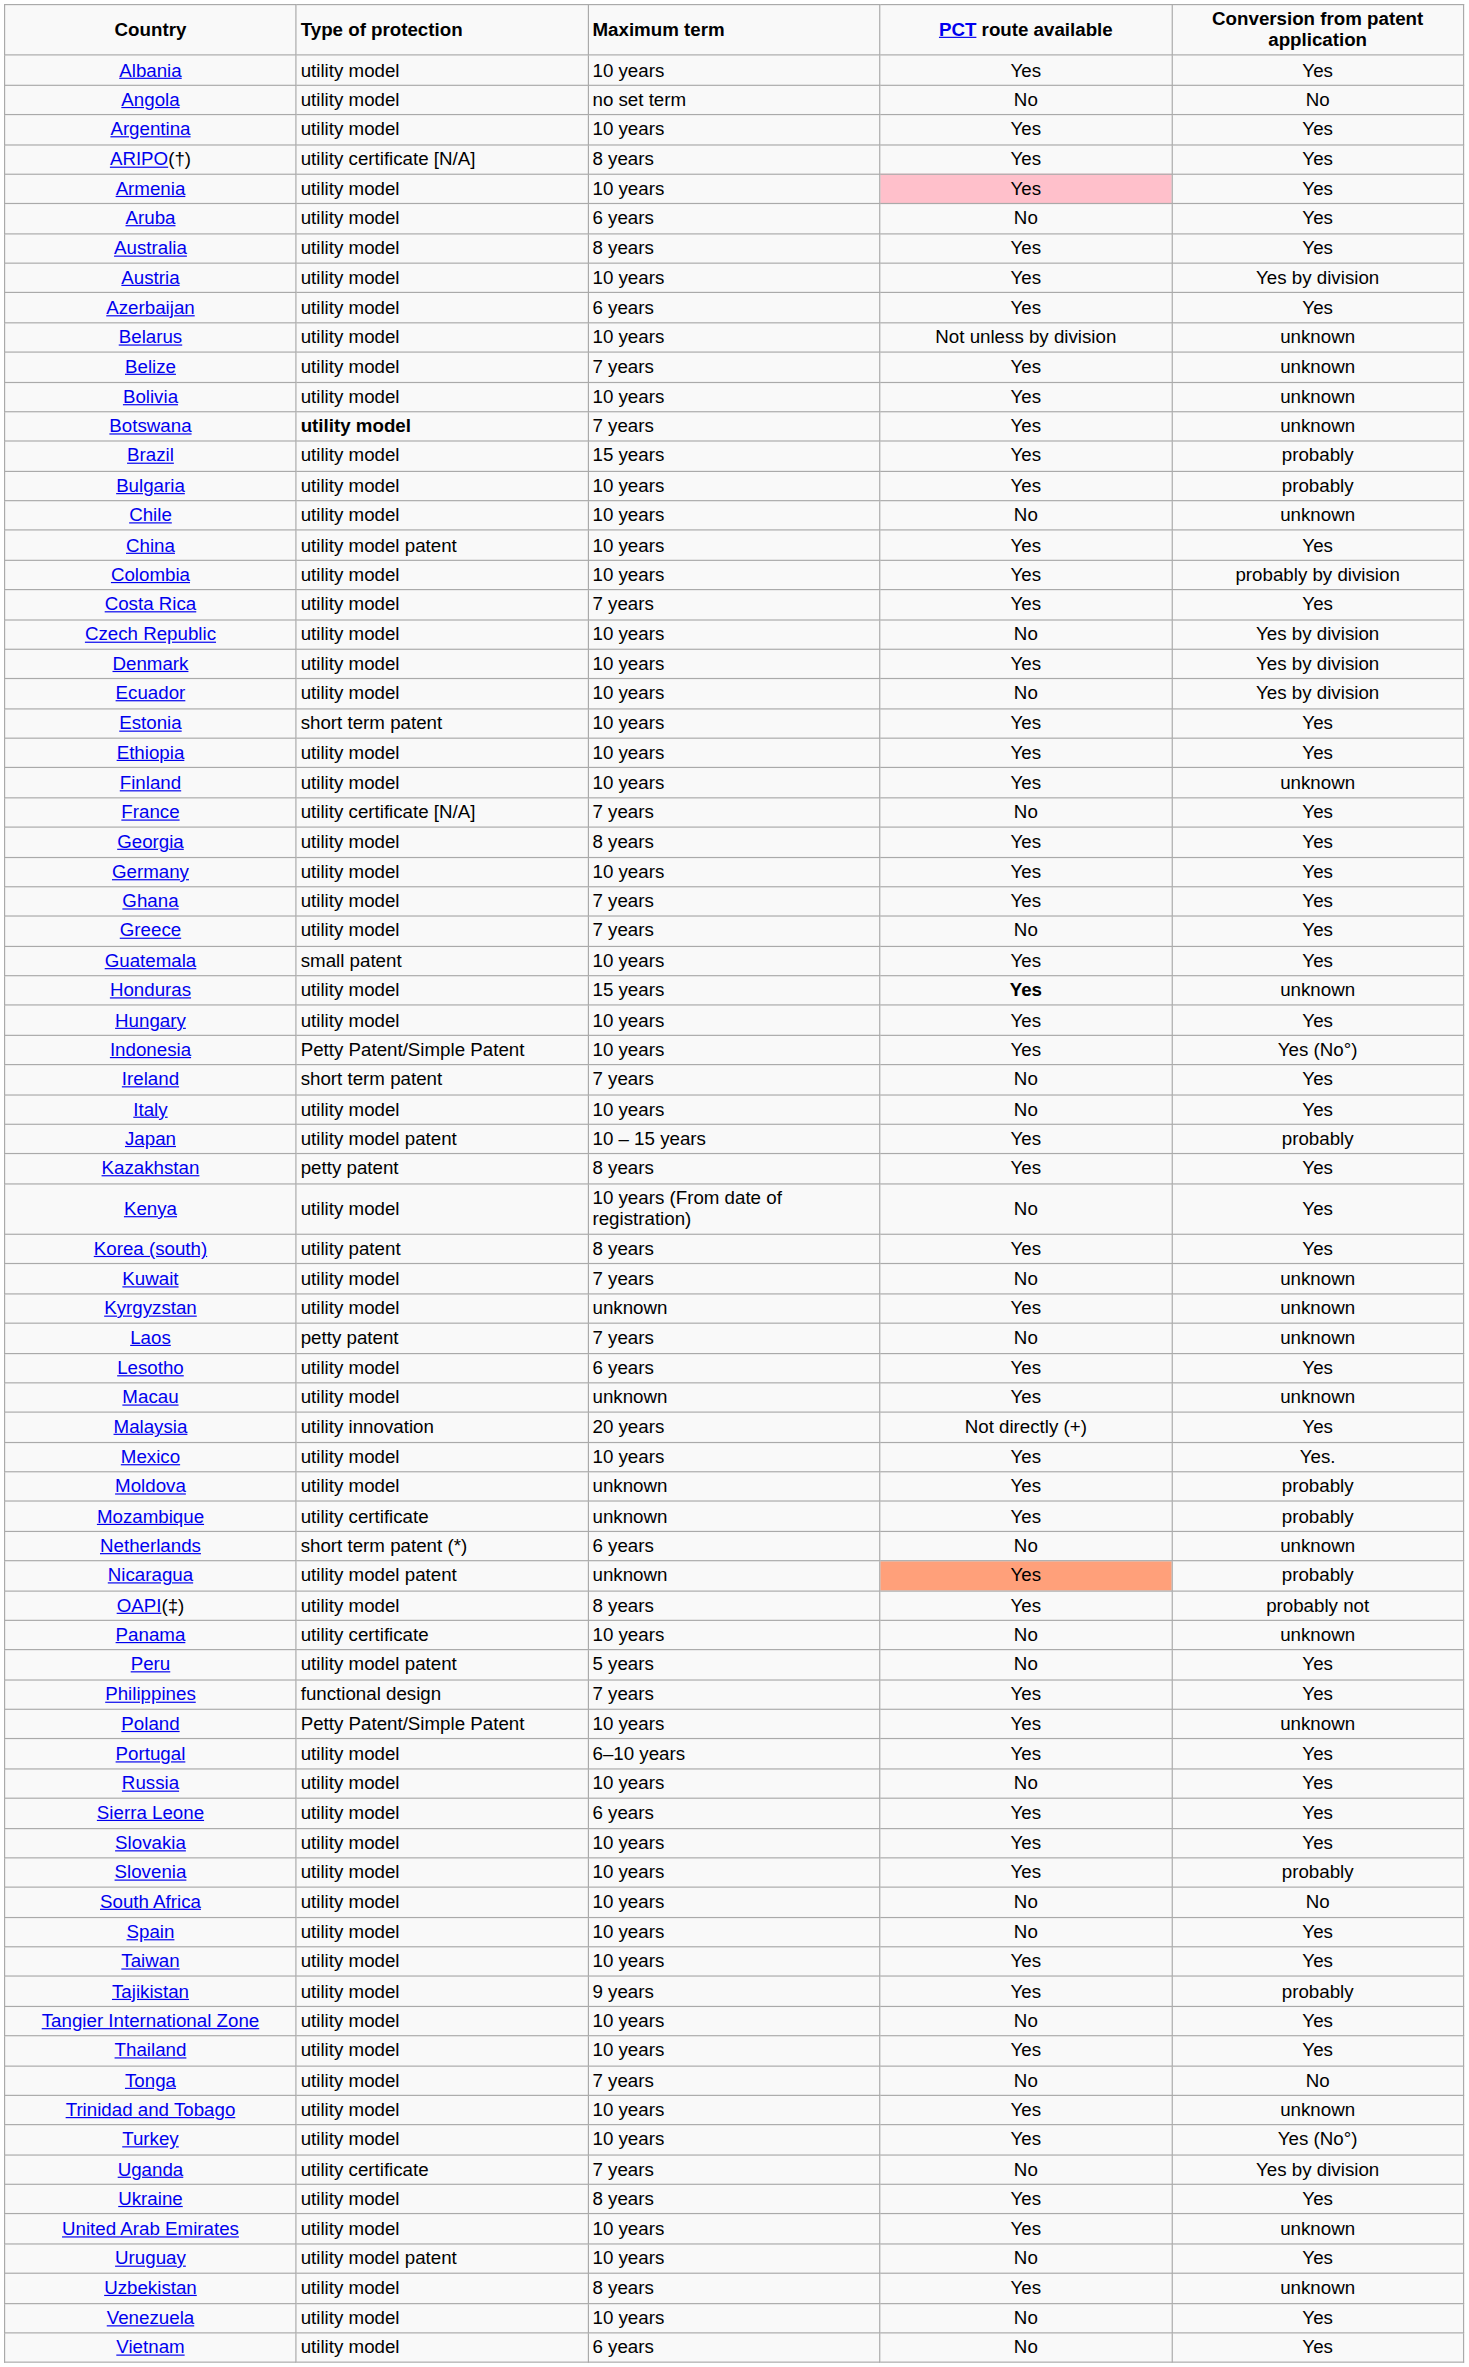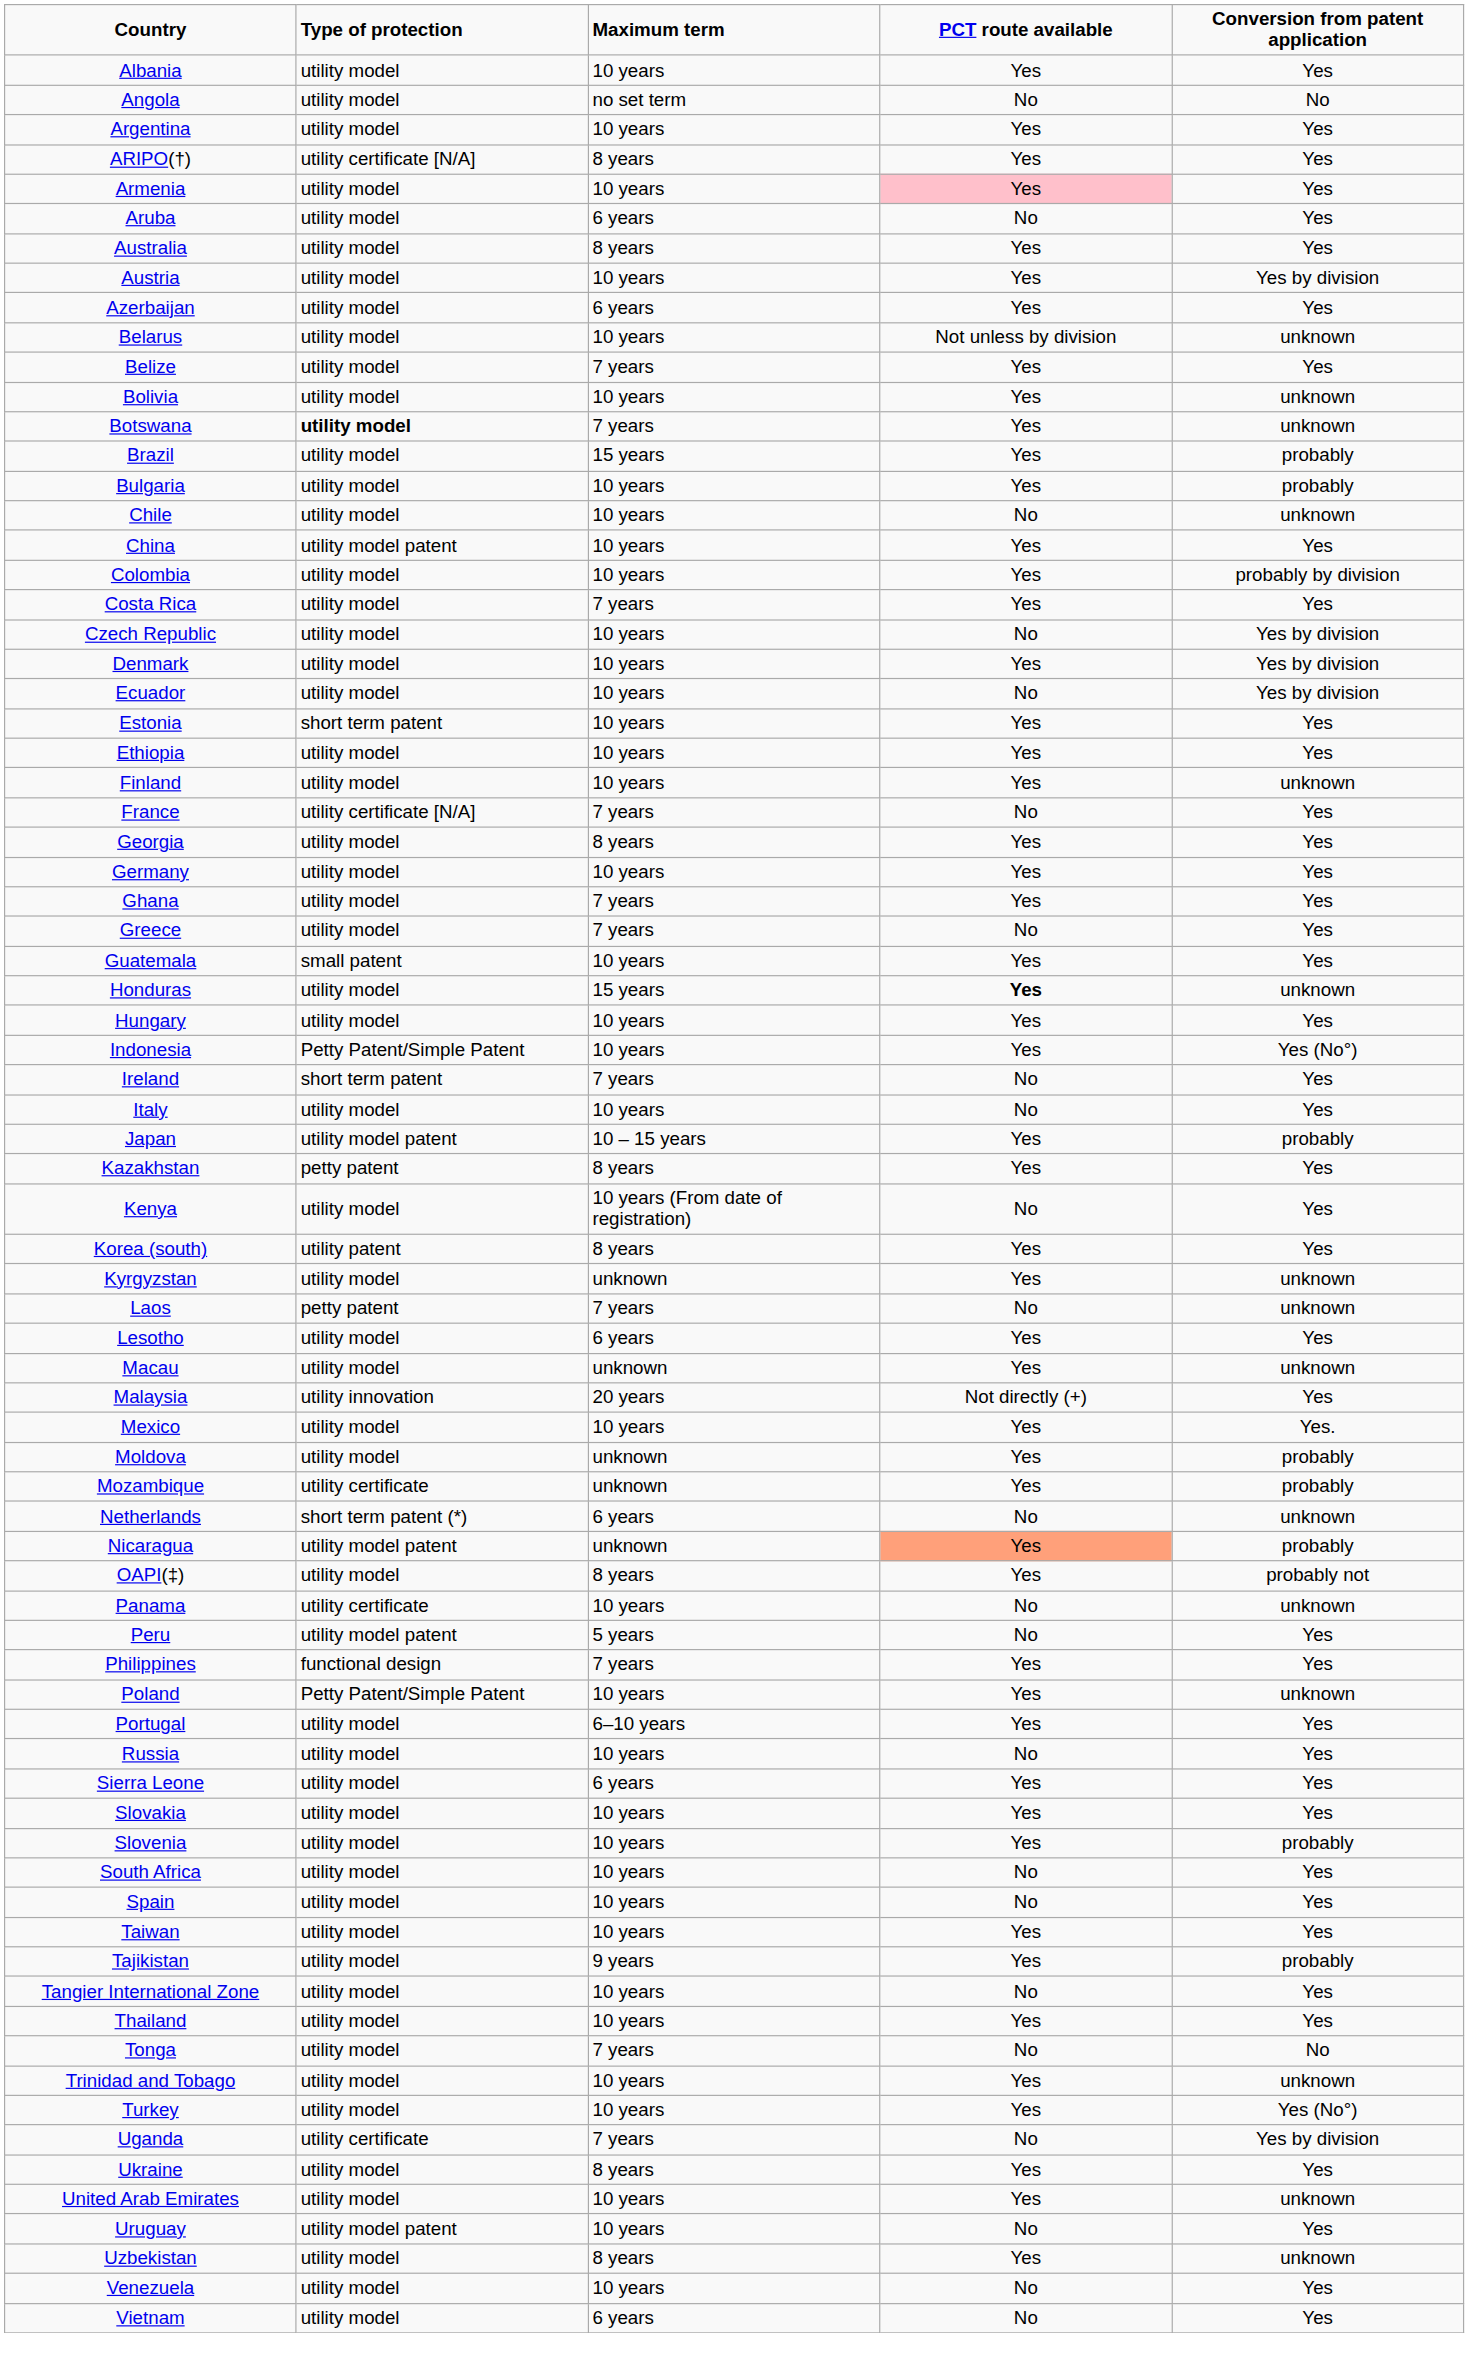Belize | Conversion from patent application: unknown -> Yes
- row: Kuwait | utility model | 7 years | No | unknown
South Africa | Conversion from patent application: No -> Yes
